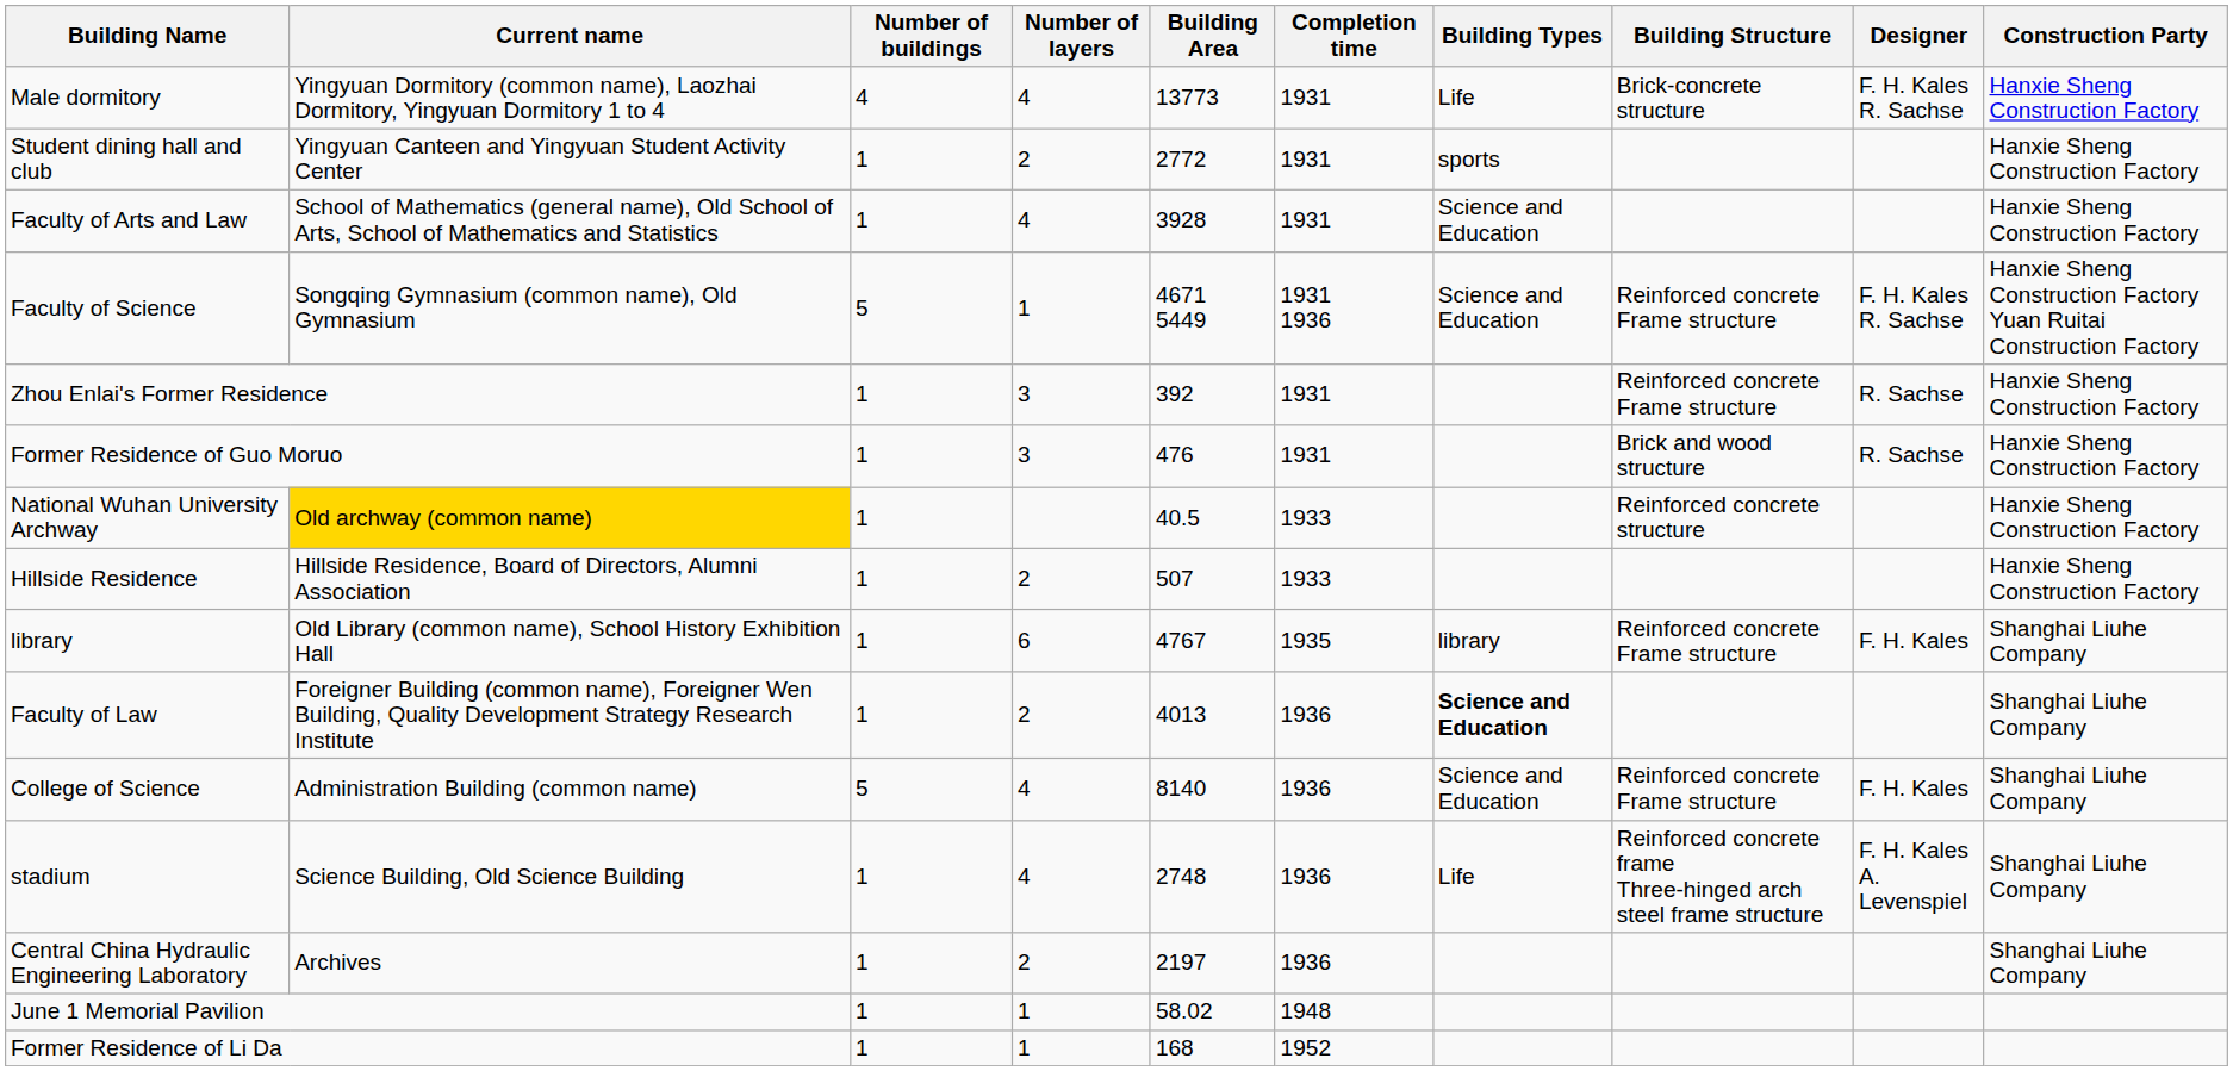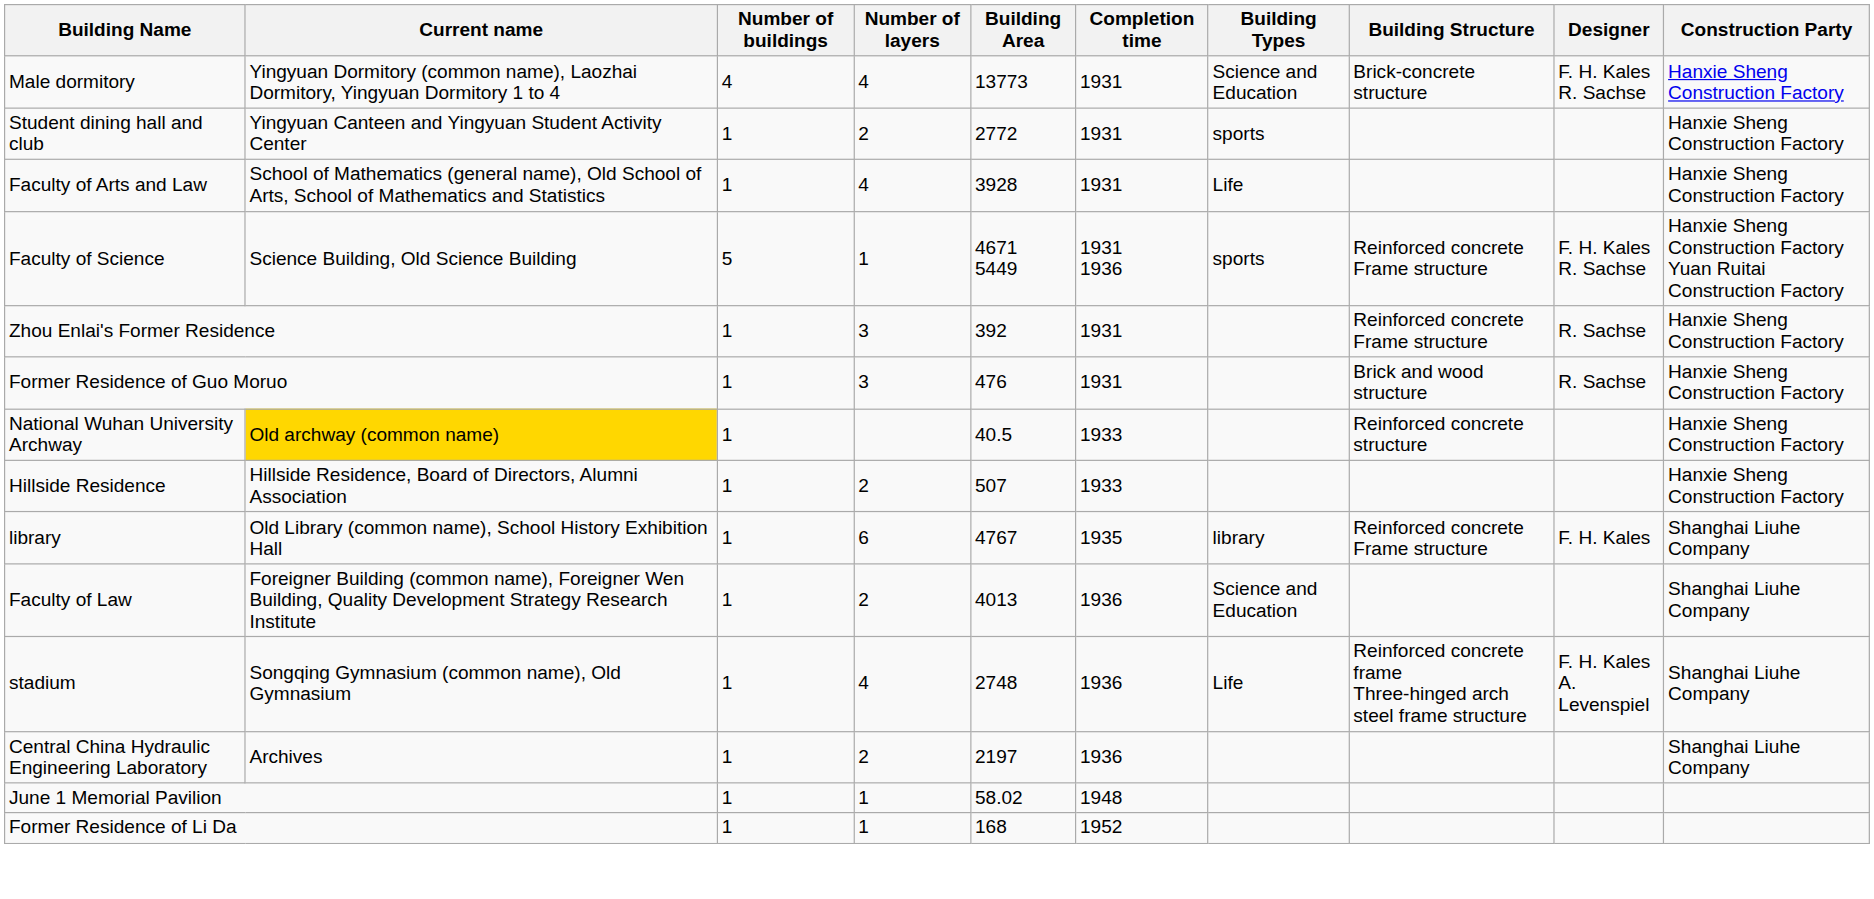Male dormitory | Building Types: Life -> Science and Education
Faculty of Arts and Law | Building Types: Science and Education -> Life
Faculty of Science | Current name: Songqing Gymnasium (common name), Old Gymnasium -> Science Building, Old Science Building
Faculty of Science | Building Types: Science and Education -> sports
Faculty of Law | Building Types: bold -> normal
- row: College of Science | Administration Building (common name) | 5 | 4 | 8140 | 1936 | Science and Education | Reinforced concrete Frame structure | F. H. Kales | Shanghai Liuhe Company
stadium | Current name: Science Building, Old Science Building -> Songqing Gymnasium (common name), Old Gymnasium
